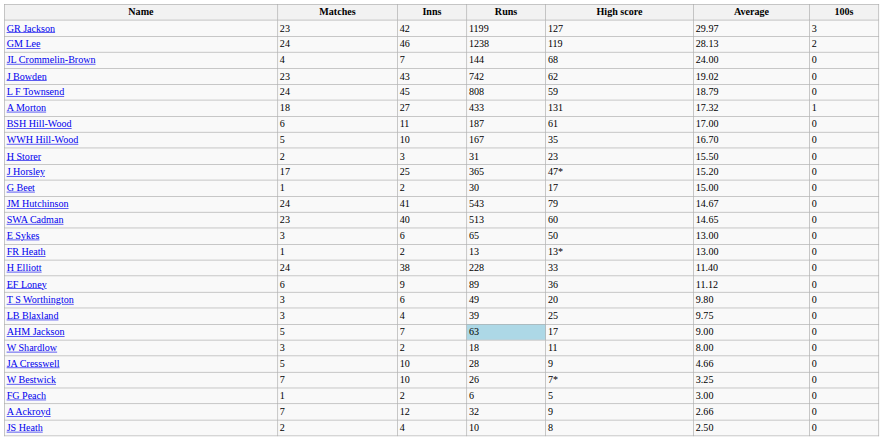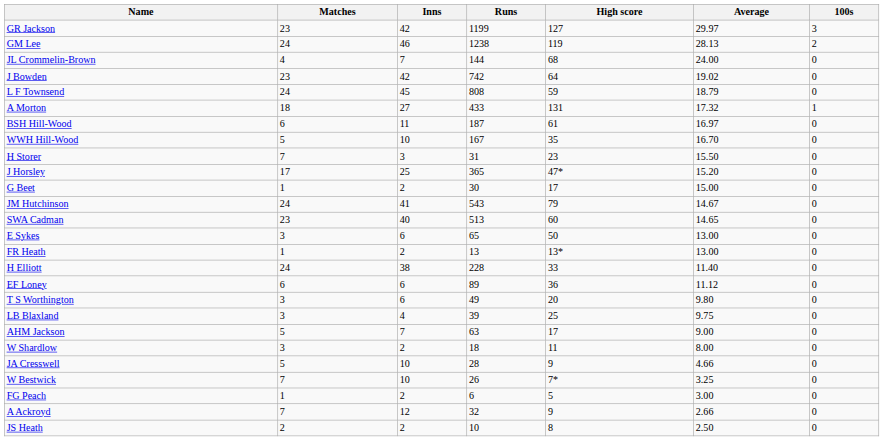J Bowden | Inns: 43 -> 42
J Bowden | High score: 62 -> 64
BSH Hill-Wood | Average: 17.00 -> 16.97
H Storer | Matches: 2 -> 7
EF Loney | Inns: 9 -> 6
AHM Jackson | Runs: lightblue background -> no background
JS Heath | Inns: 4 -> 2
